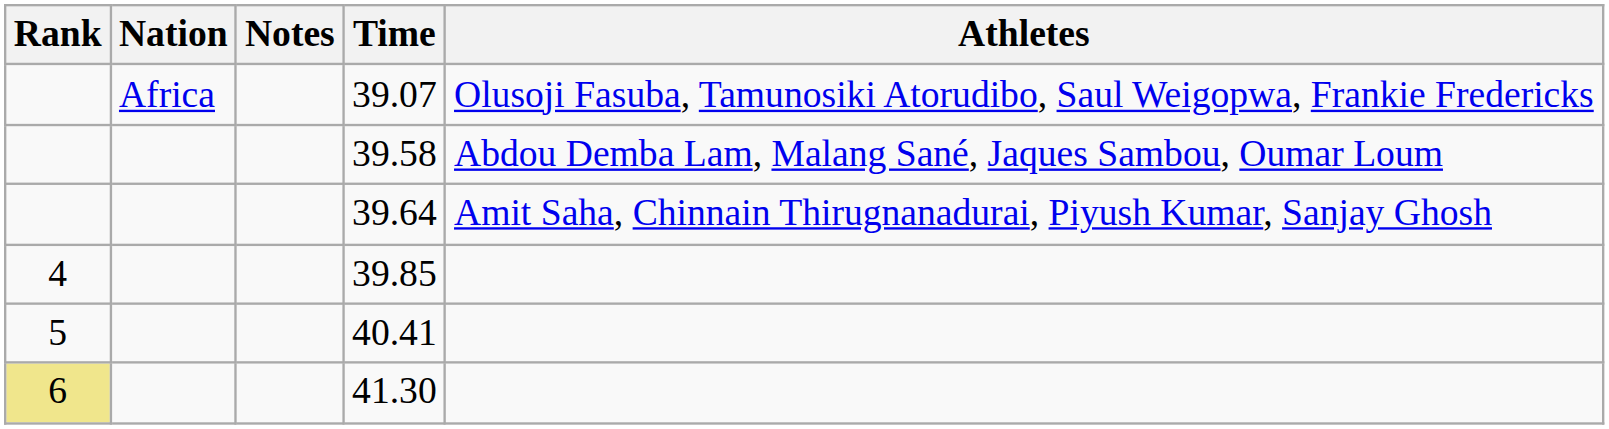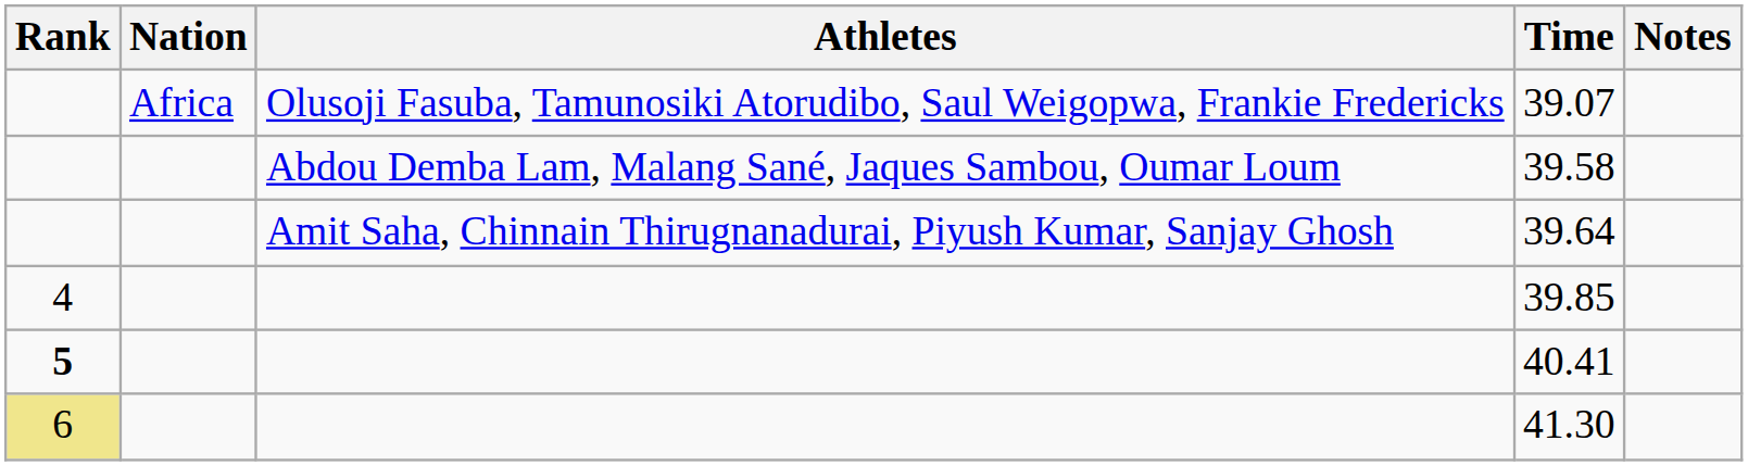columns swapped: Athletes <-> Notes
40.41 | Rank: normal -> bold
